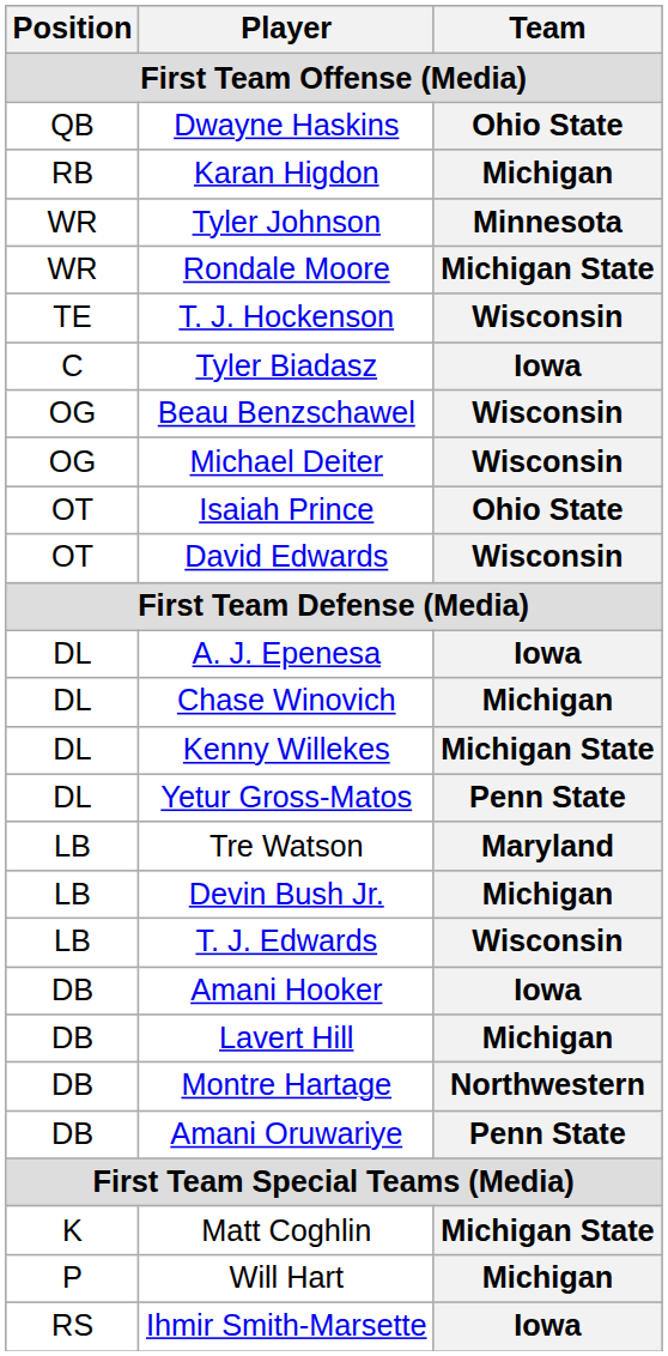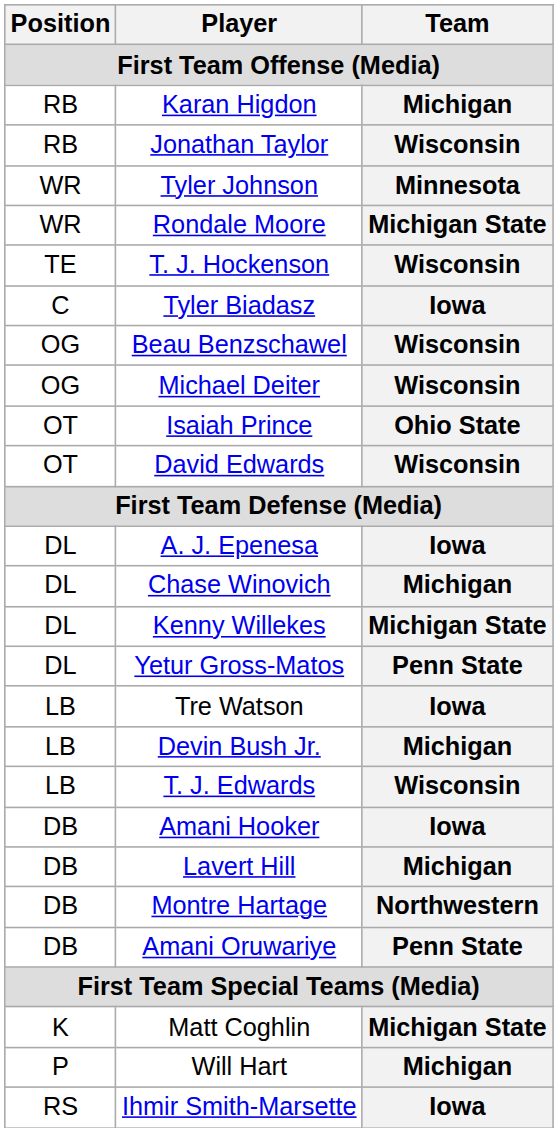- row: QB | Dwayne Haskins | Ohio State
+ row: RB | Jonathan Taylor | Wisconsin
Tre Watson | Team: Maryland -> Iowa
